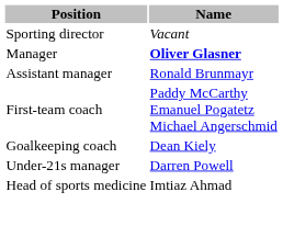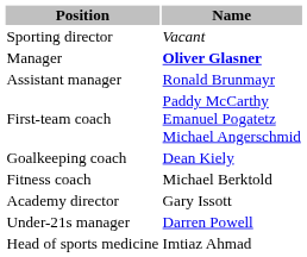+ row: Fitness coach | Michael Berktold
+ row: Academy director | Gary Issott
